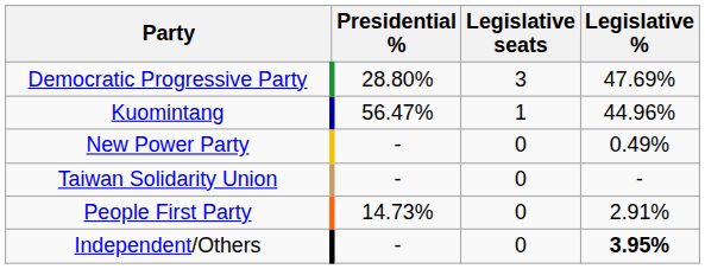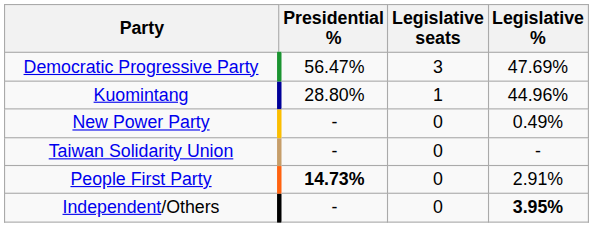Democratic Progressive Party | Presidential %: 28.80% -> 56.47%
Kuomintang | Presidential %: 56.47% -> 28.80%
People First Party | Presidential %: normal -> bold
